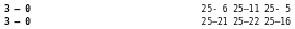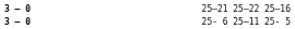rows swapped: 25- 6 25–11 25- 5 <-> 25–21 25–22 25–16
